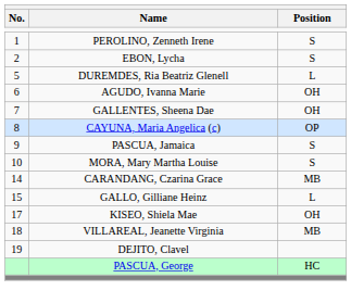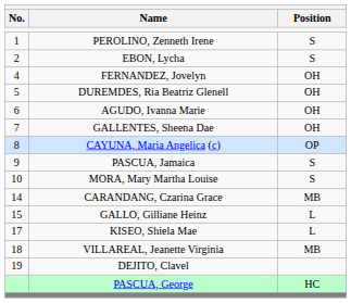+ row: 4 | FERNANDEZ, Jovelyn | OH
DUREMDES, Ria Beatriz Glenell | Position: L -> OH
KISEO, Shiela Mae | Position: OH -> L
